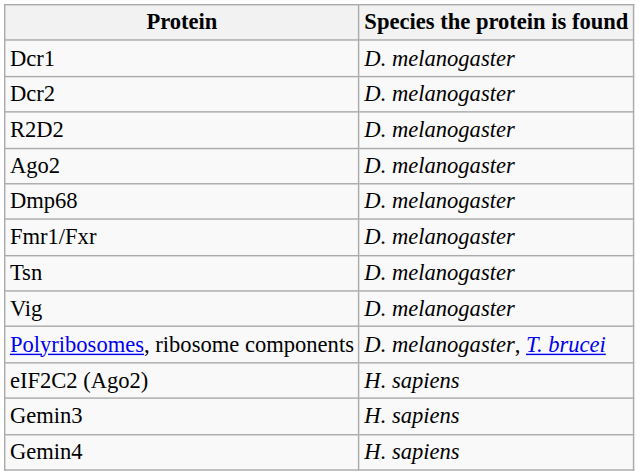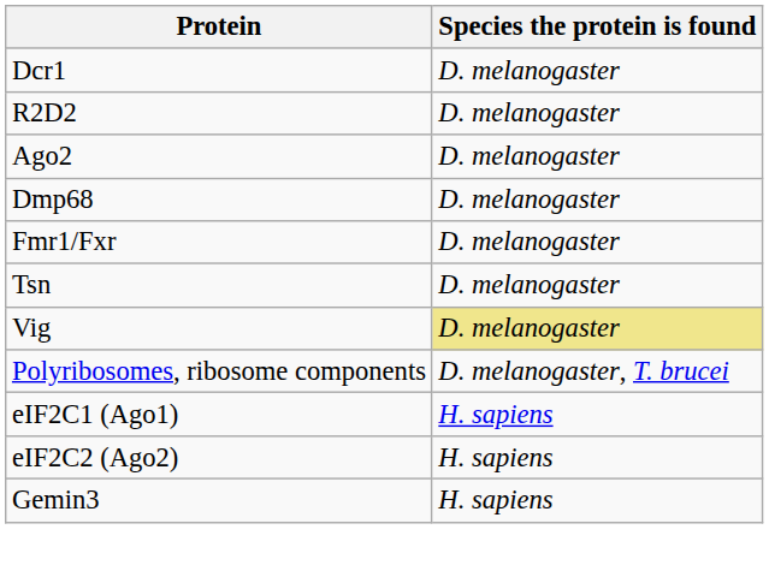- row: Dcr2 | D. melanogaster
Vig | Species the protein is found: no background -> khaki background
+ row: eIF2C1 (Ago1) | H. sapiens
- row: Gemin4 | H. sapiens
